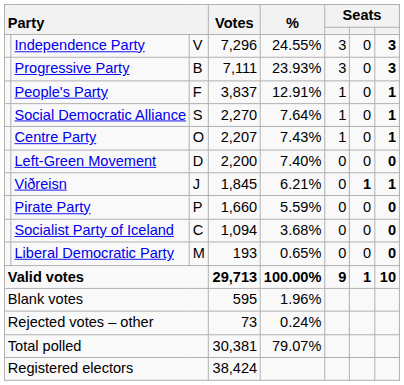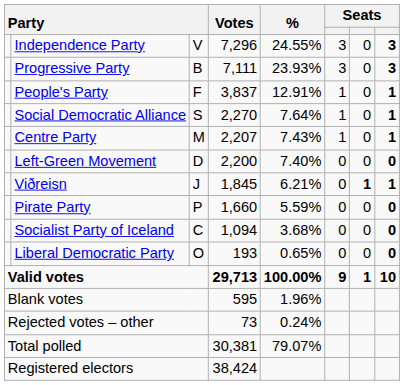Centre Party | column 3: O -> M
Liberal Democratic Party | column 3: M -> O
